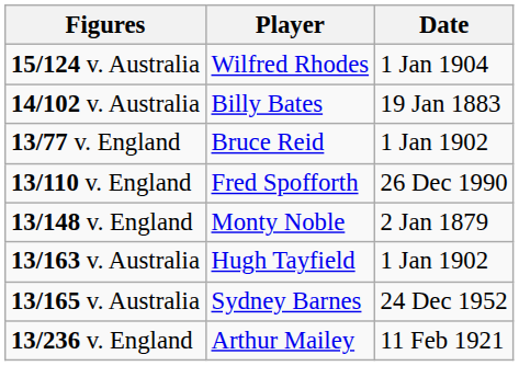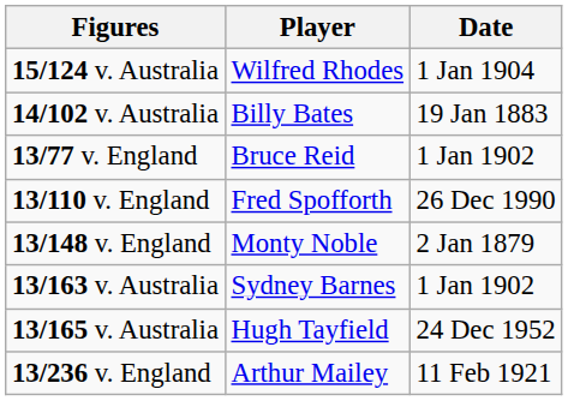13/163 v. Australia | Player: Hugh Tayfield -> Sydney Barnes
13/165 v. Australia | Player: Sydney Barnes -> Hugh Tayfield
